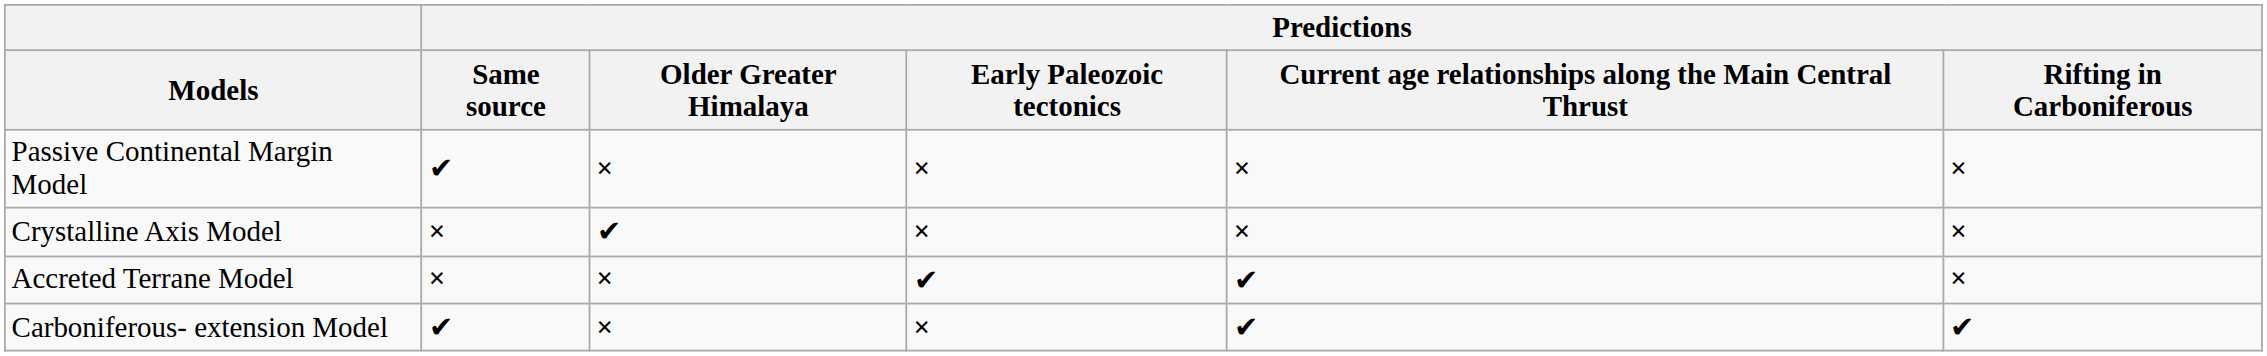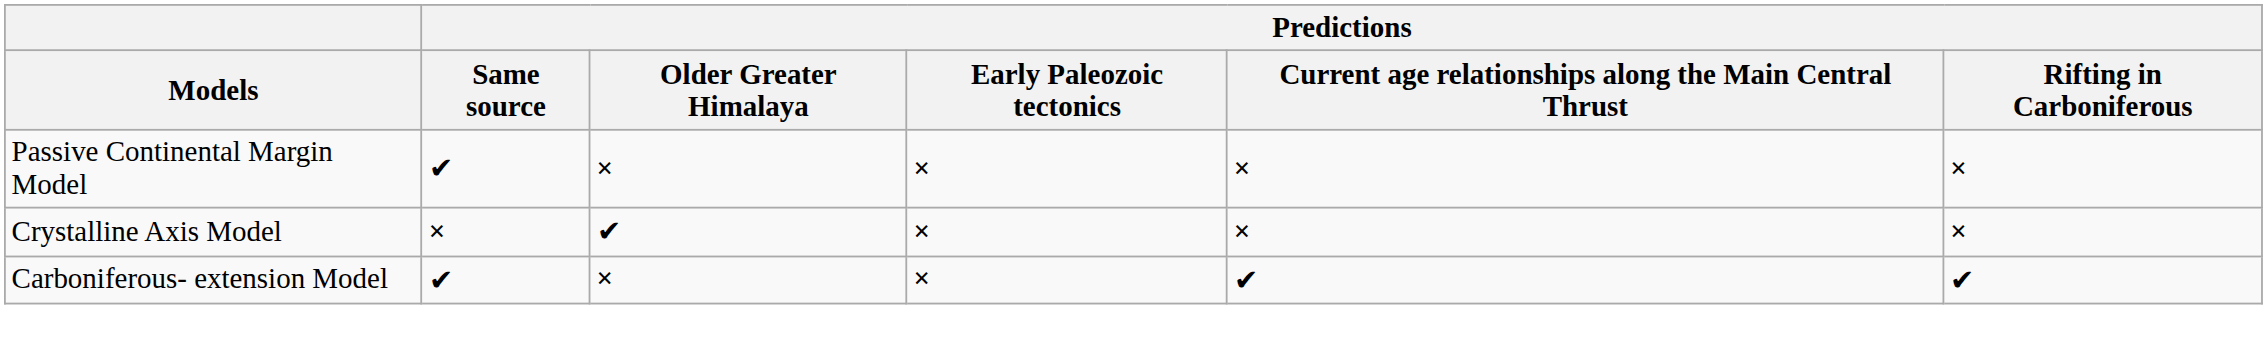- row: Accreted Terrane Model | × | × | ✔ | ✔ | ×
